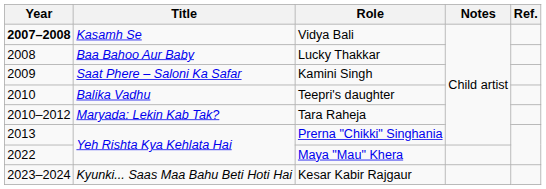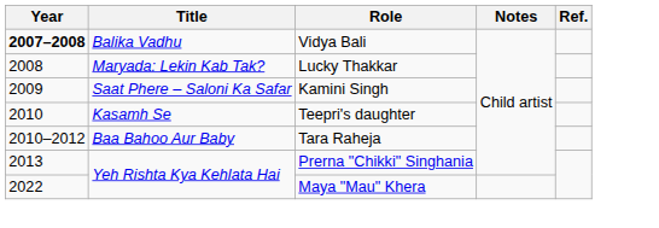Vidya Bali | Title: Kasamh Se -> Balika Vadhu
Lucky Thakkar | Title: Baa Bahoo Aur Baby -> Maryada: Lekin Kab Tak?
Teepri's daughter | Title: Balika Vadhu -> Kasamh Se
Tara Raheja | Title: Maryada: Lekin Kab Tak? -> Baa Bahoo Aur Baby
- row: 2023–2024 | Kyunki... Saas Maa Bahu Beti Hoti Hai | Kesar Kabir Rajgaur
